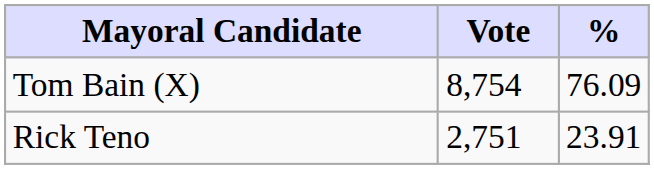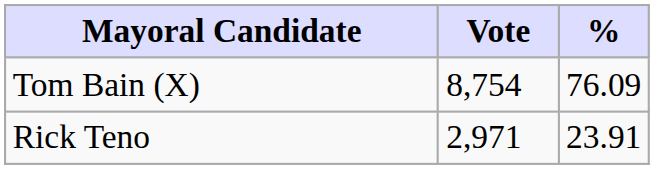Rick Teno | Vote: 2,751 -> 2,971
